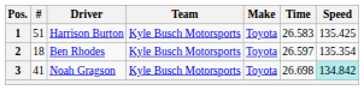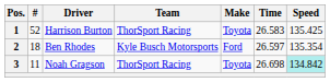1 | #: 51 -> 52
1 | Team: Kyle Busch Motorsports -> ThorSport Racing
2 | Make: Toyota -> Ford
3 | #: 41 -> 11
3 | Team: Kyle Busch Motorsports -> ThorSport Racing
